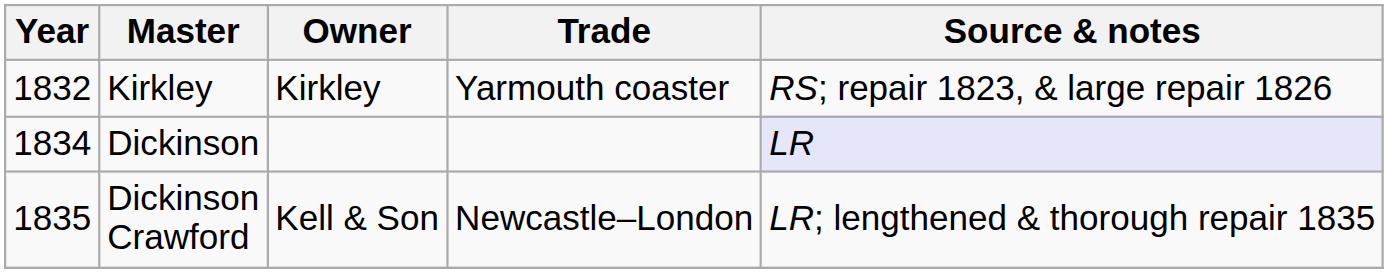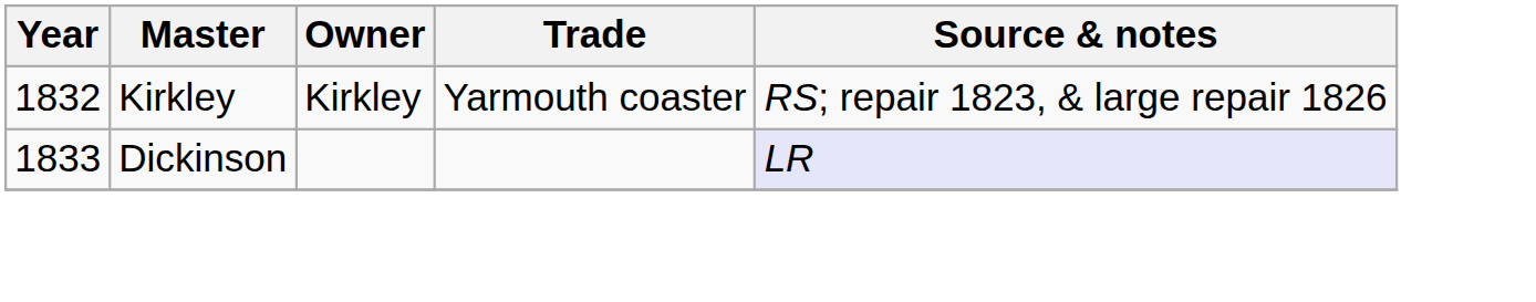Dickinson | Year: 1834 -> 1833
- row: 1835 | Dickinson Crawford | Kell & Son | Newcastle–London | LR; lengthened & thorough repair 1835
